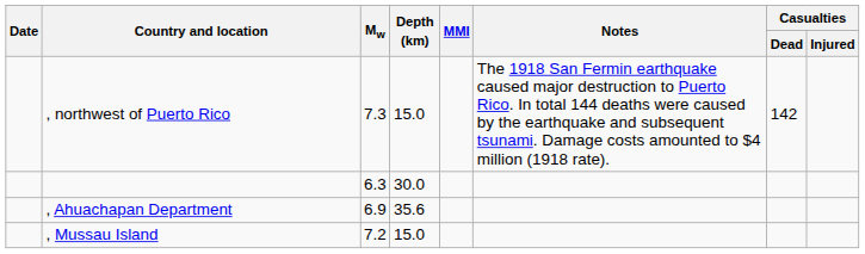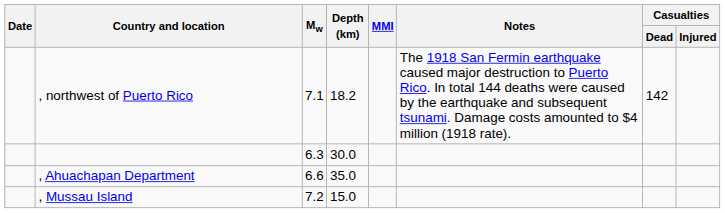, northwest of Puerto Rico | Mw: 7.3 -> 7.1
, northwest of Puerto Rico | Depth (km): 15.0 -> 18.2
, Ahuachapan Department | Mw: 6.9 -> 6.6
, Ahuachapan Department | Depth (km): 35.6 -> 35.0
